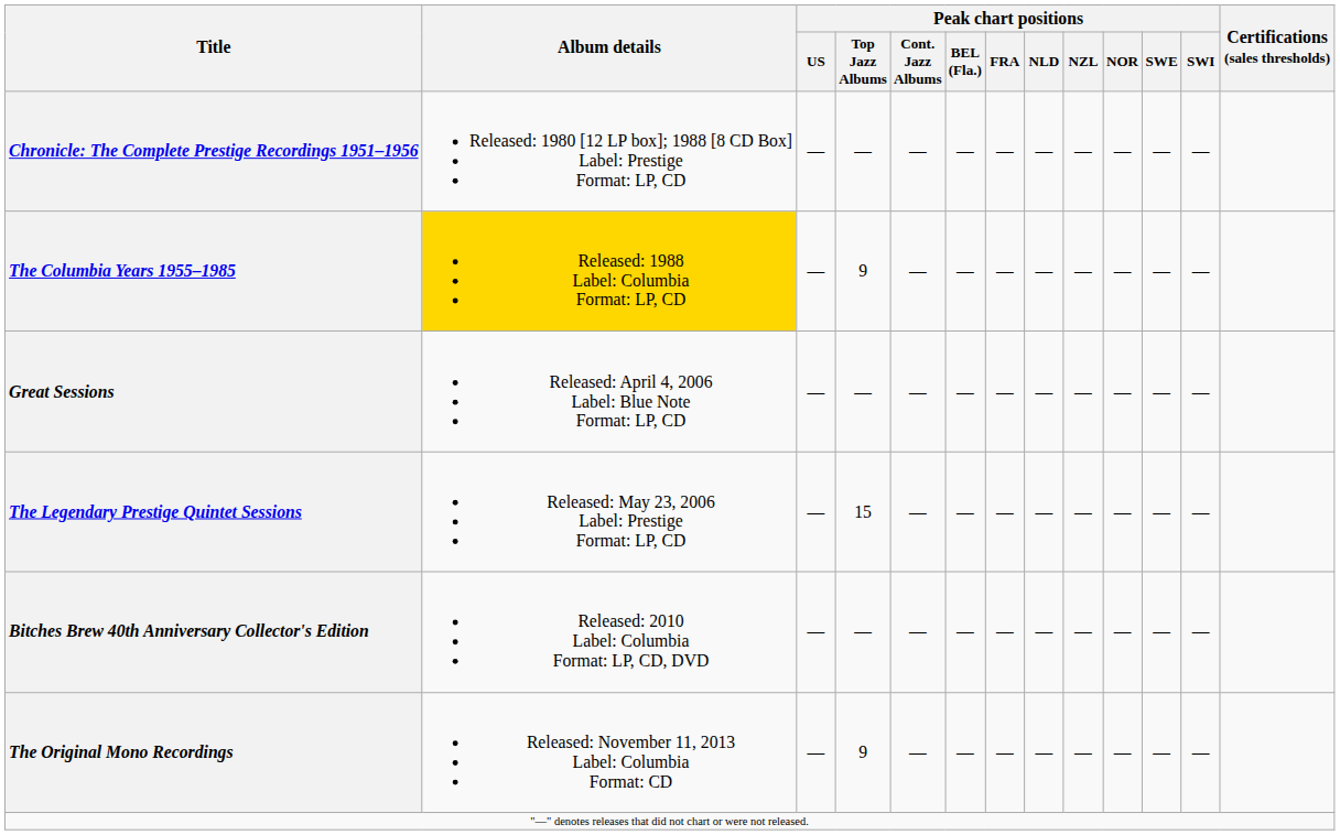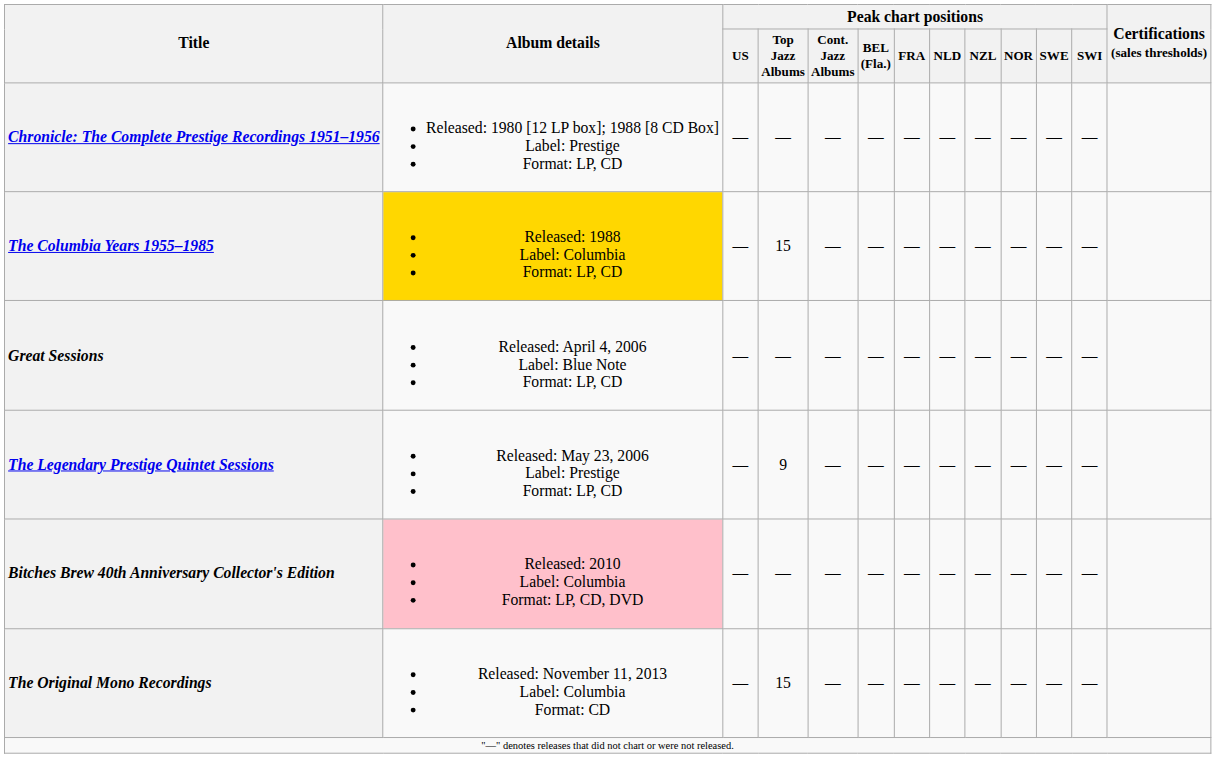The Columbia Years 1955–1985 | Peak chart positions / Top Jazz Albums: 9 -> 15
The Legendary Prestige Quintet Sessions | Peak chart positions / Top Jazz Albums: 15 -> 9
Bitches Brew 40th Anniversary Collector's Edition | Album details: no background -> pink background
The Original Mono Recordings | Peak chart positions / Top Jazz Albums: 9 -> 15
